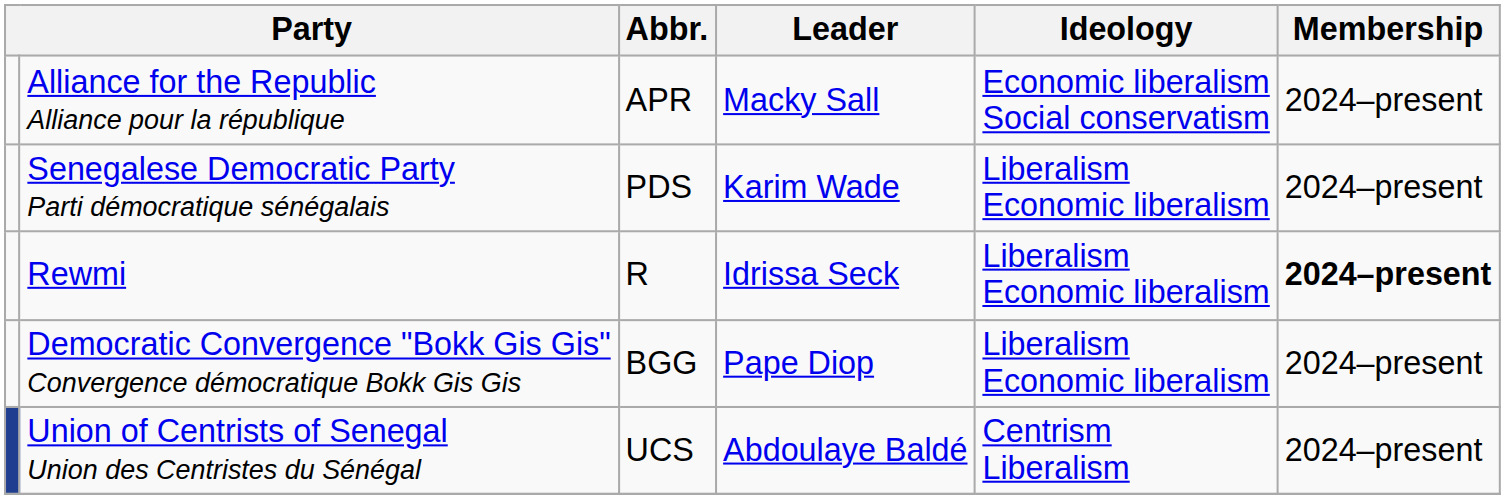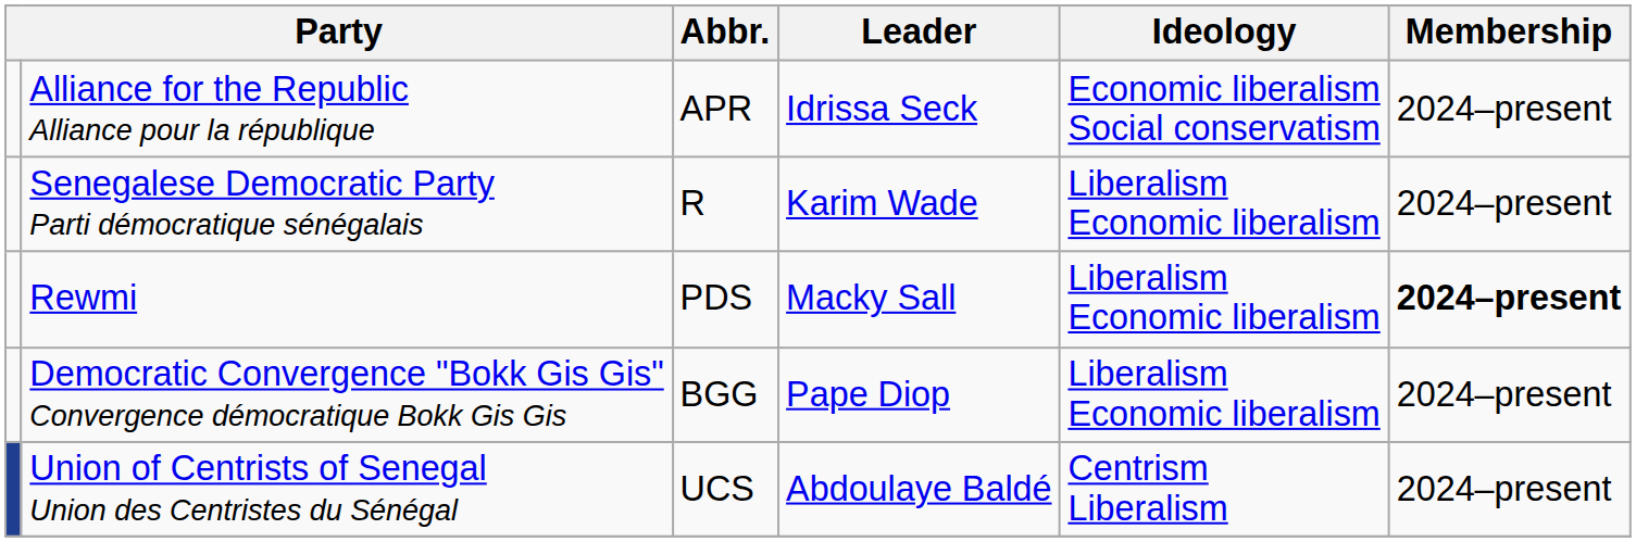Alliance for the Republic Alliance pour la république | Leader: Macky Sall -> Idrissa Seck
Senegalese Democratic Party Parti démocratique sénégalais | Abbr.: PDS -> R
Rewmi | Abbr.: R -> PDS
Rewmi | Leader: Idrissa Seck -> Macky Sall
